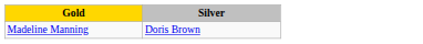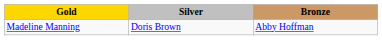+ column: Bronze | Abby Hoffman
